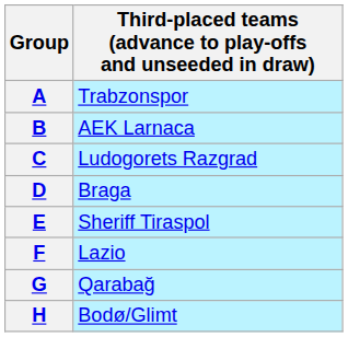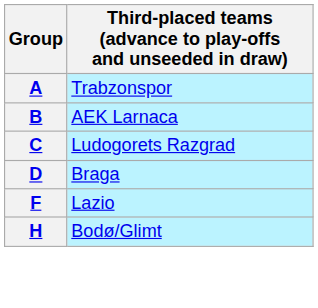- row: E | Sheriff Tiraspol
- row: G | Qarabağ
